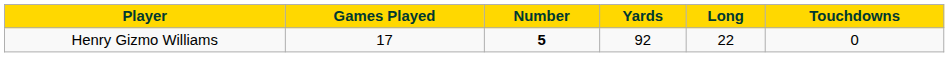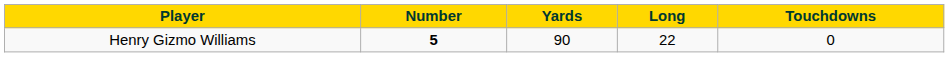- column: Games Played | 17
Henry Gizmo Williams | Yards: 92 -> 90
